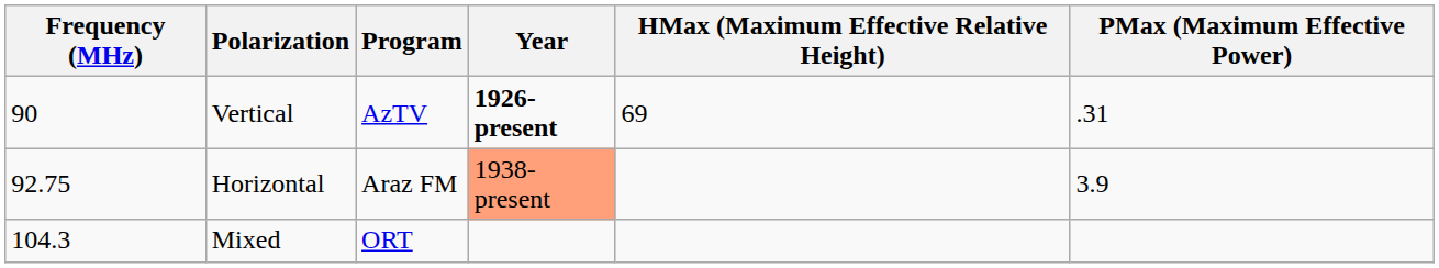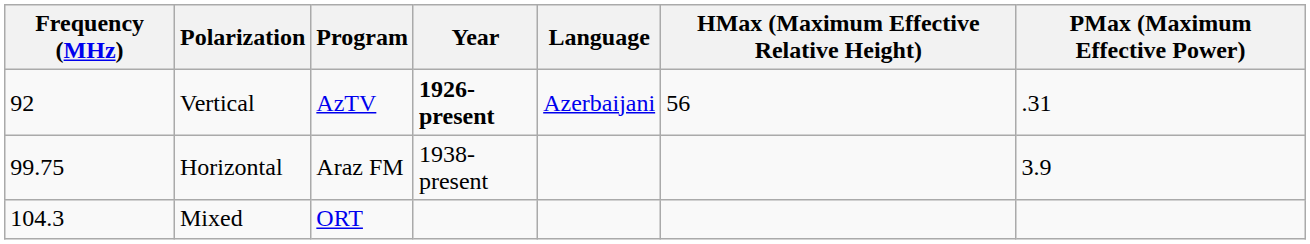+ column: Language | Azerbaijani
Vertical | Frequency (MHz): 90 -> 92
Vertical | HMax (Maximum Effective Relative Height): 69 -> 56
Horizontal | Frequency (MHz): 92.75 -> 99.75
Horizontal | Year: lightsalmon background -> no background
